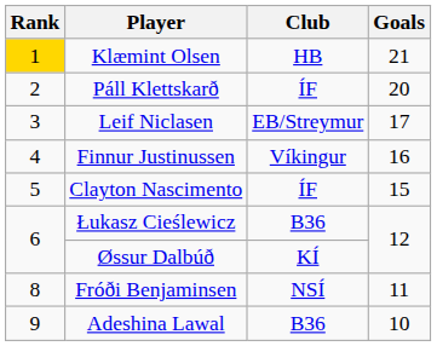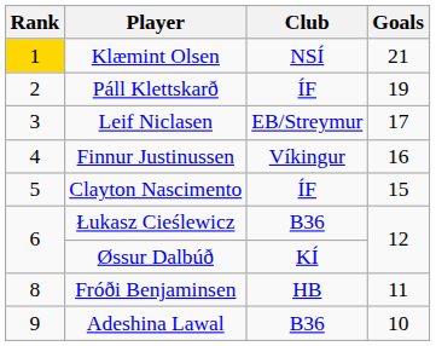Klæmint Olsen | Club: HB -> NSÍ
Páll Klettskarð | Goals: 20 -> 19
Fróði Benjaminsen | Club: NSÍ -> HB
